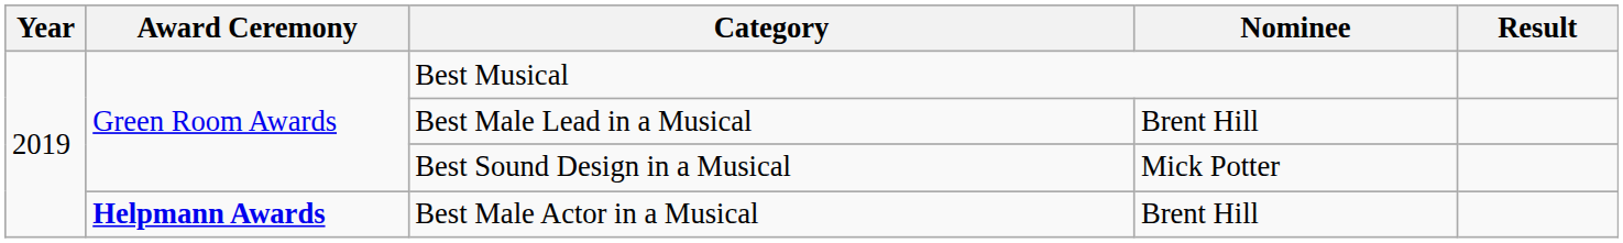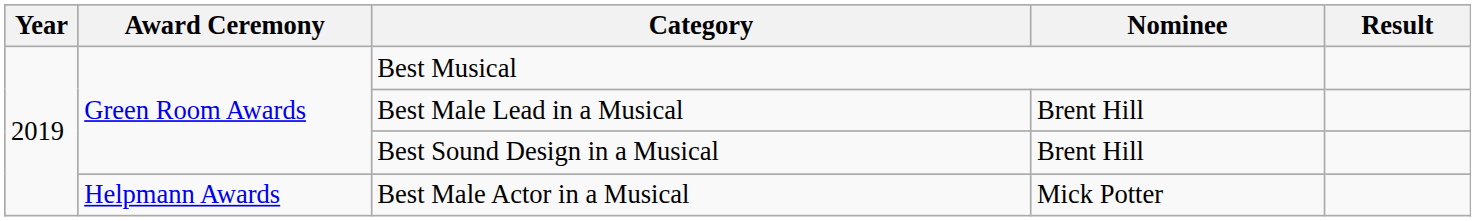Best Sound Design in a Musical | Nominee: Mick Potter -> Brent Hill
Best Male Actor in a Musical | Award Ceremony: bold -> normal
Best Male Actor in a Musical | Nominee: Brent Hill -> Mick Potter
